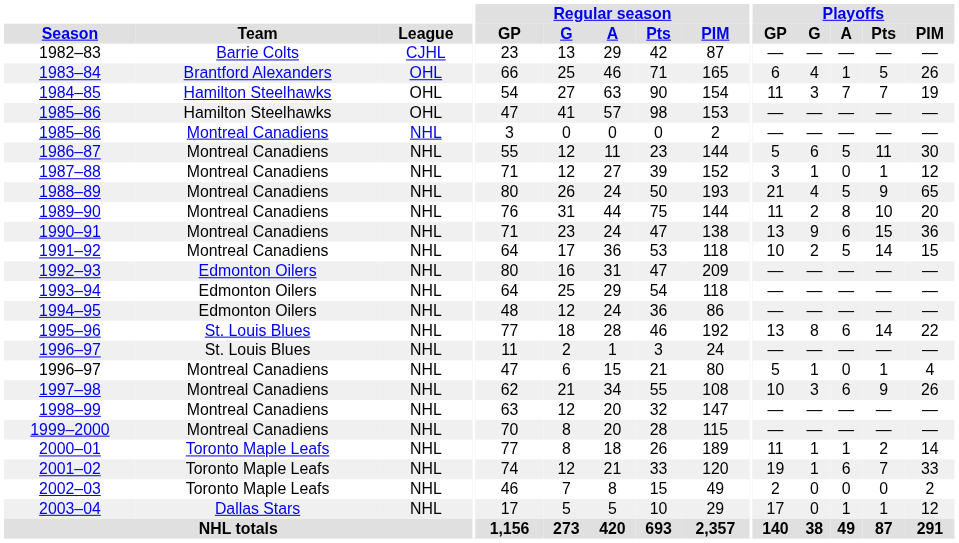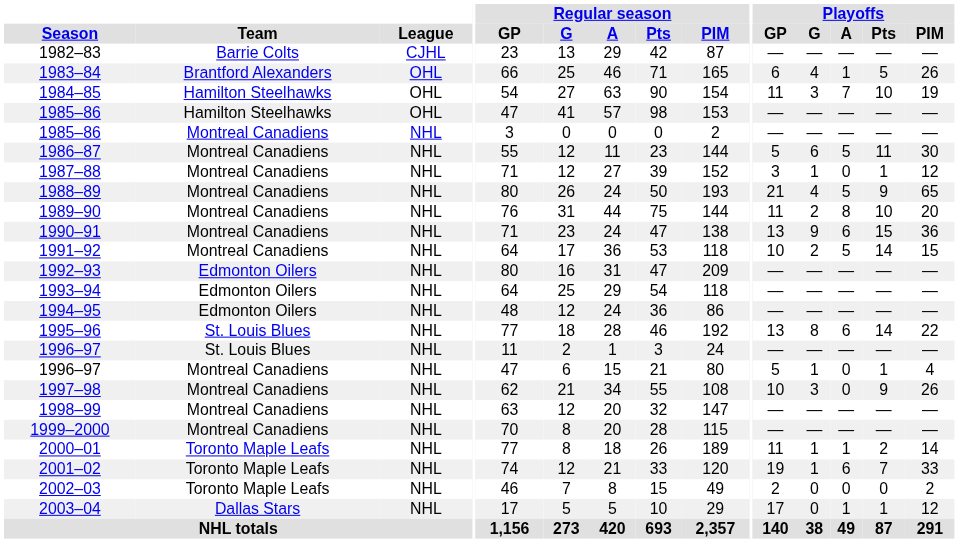1984–85 | Playoffs / Pts: 7 -> 10
1997–98 | Playoffs / A: 6 -> 0
